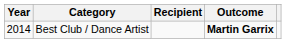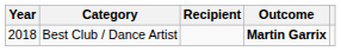Best Club / Dance Artist | Year: 2014 -> 2018
